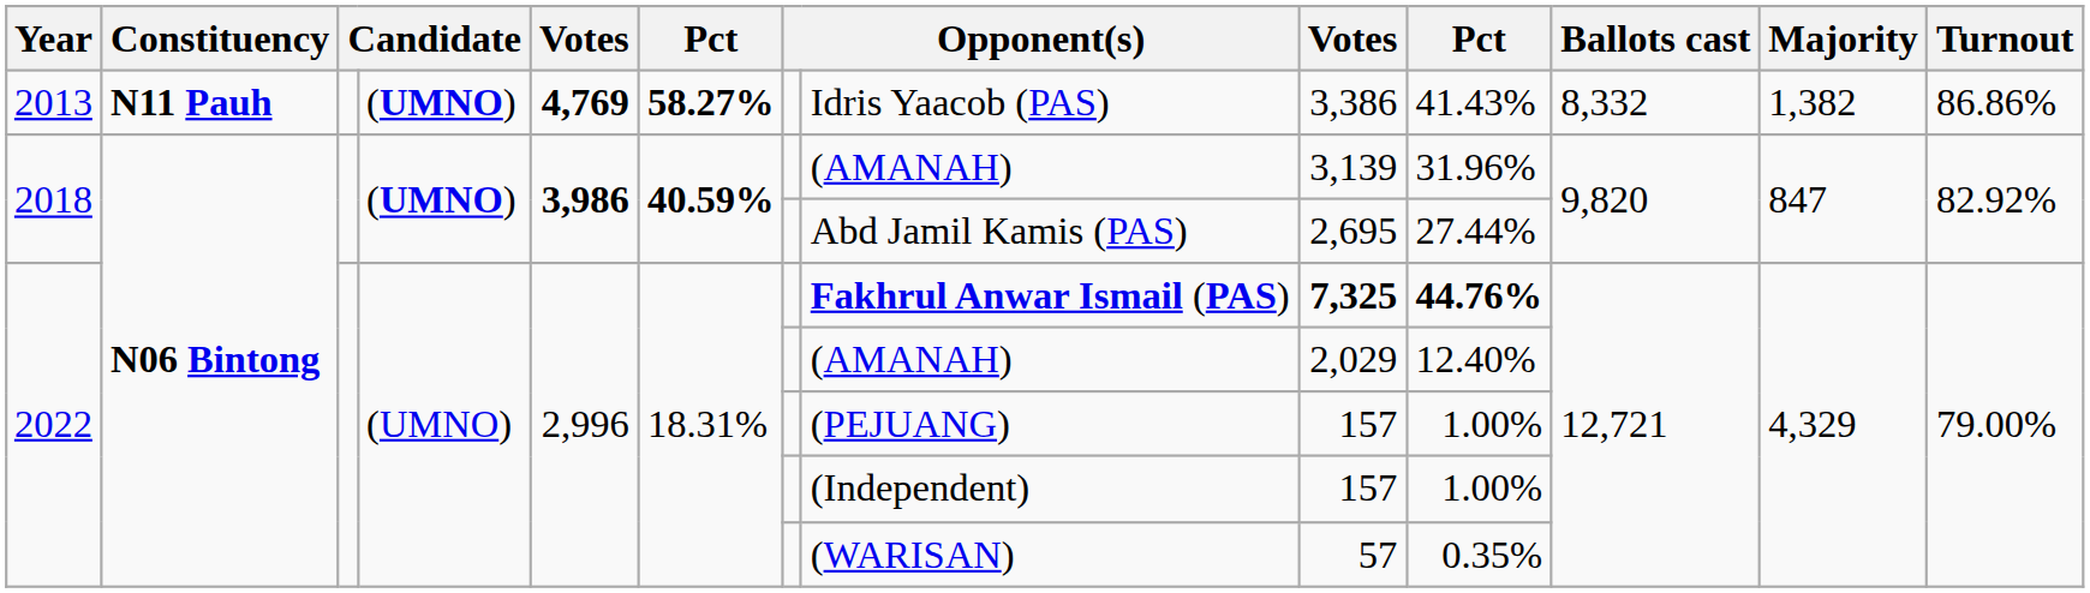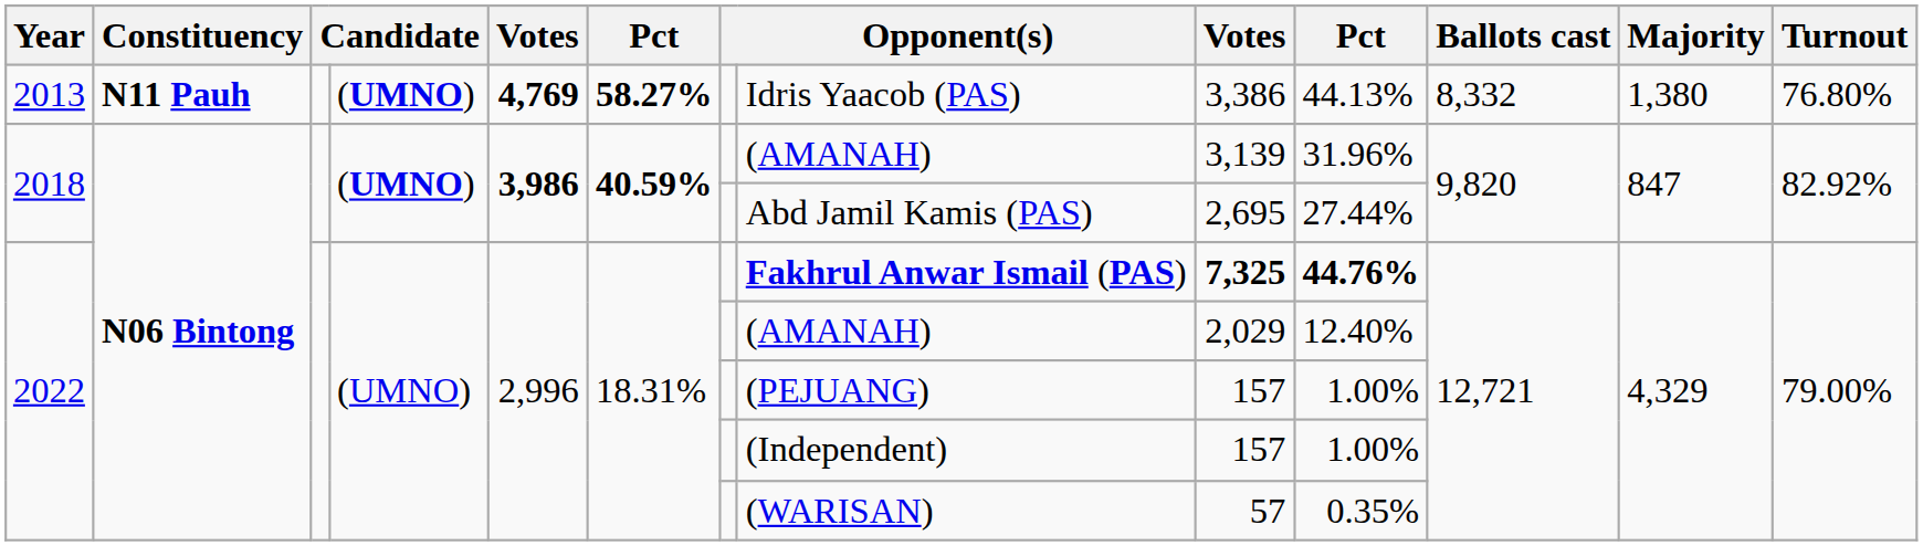2013 | column 10: 41.43% -> 44.13%
2013 | Majority: 1,382 -> 1,380
2013 | Turnout: 86.86% -> 76.80%
